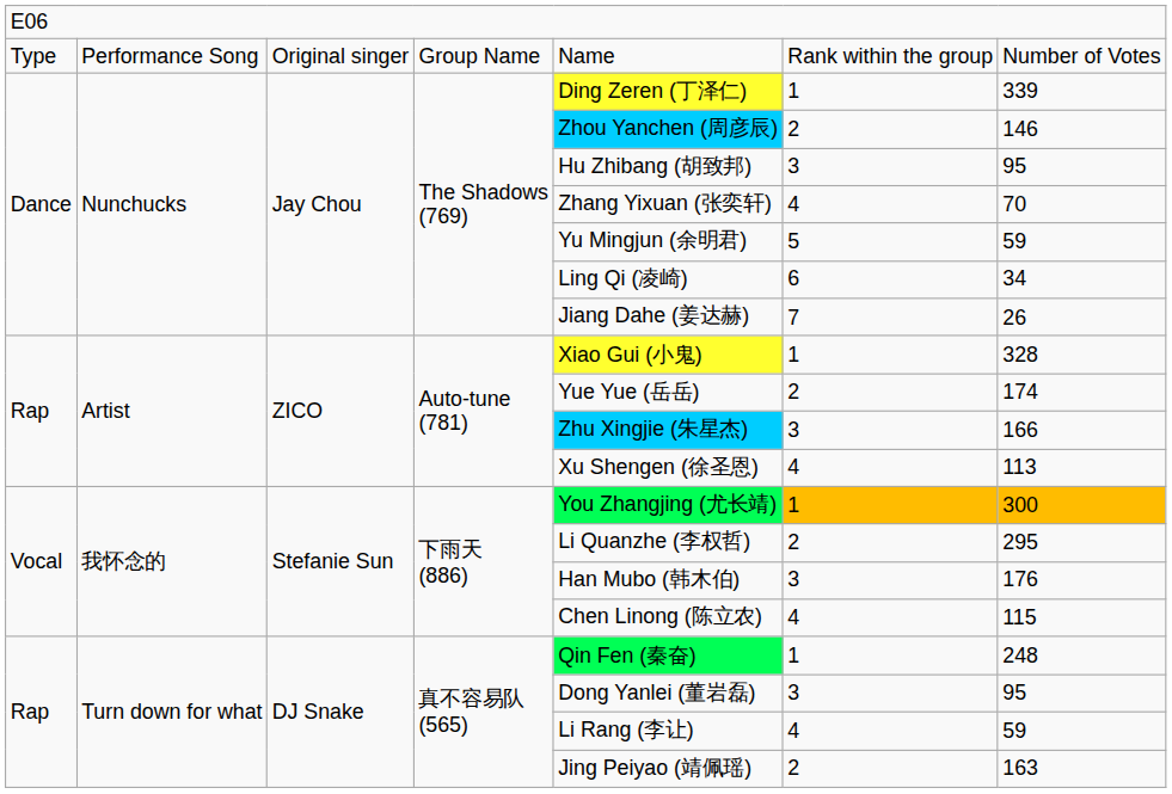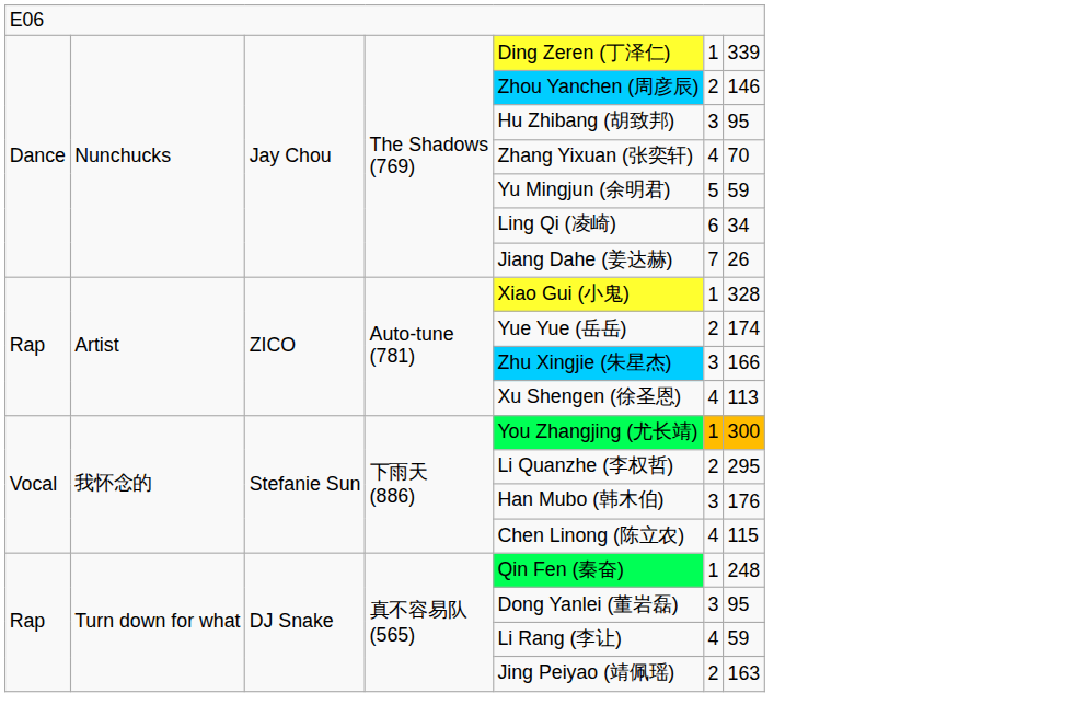- row: Type | Performance Song | Original singer | Group Name | Name | Rank within the group | Number of Votes
